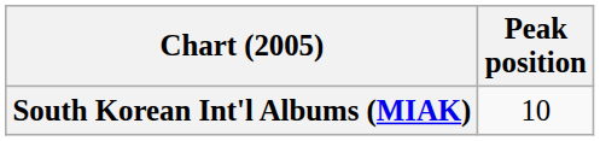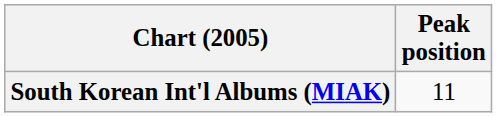South Korean Int'l Albums (MIAK) | Peak position: 10 -> 11
